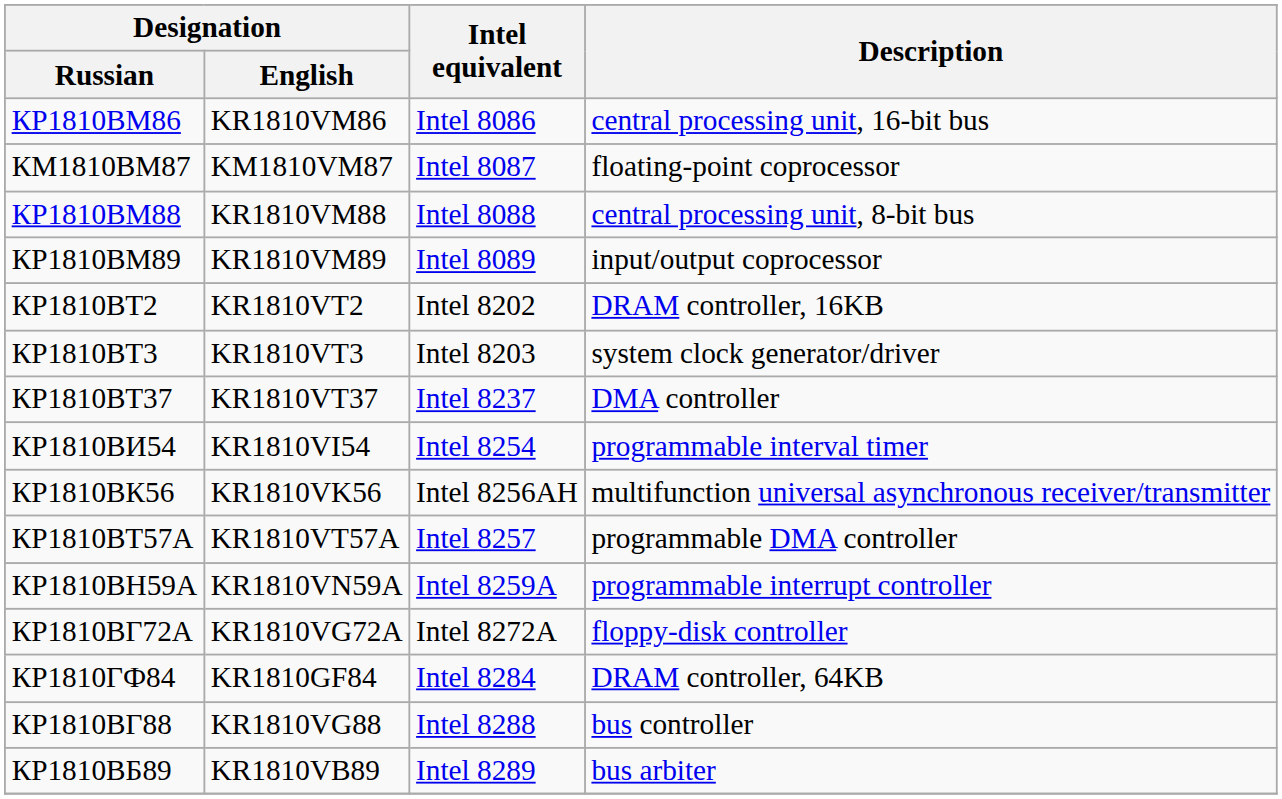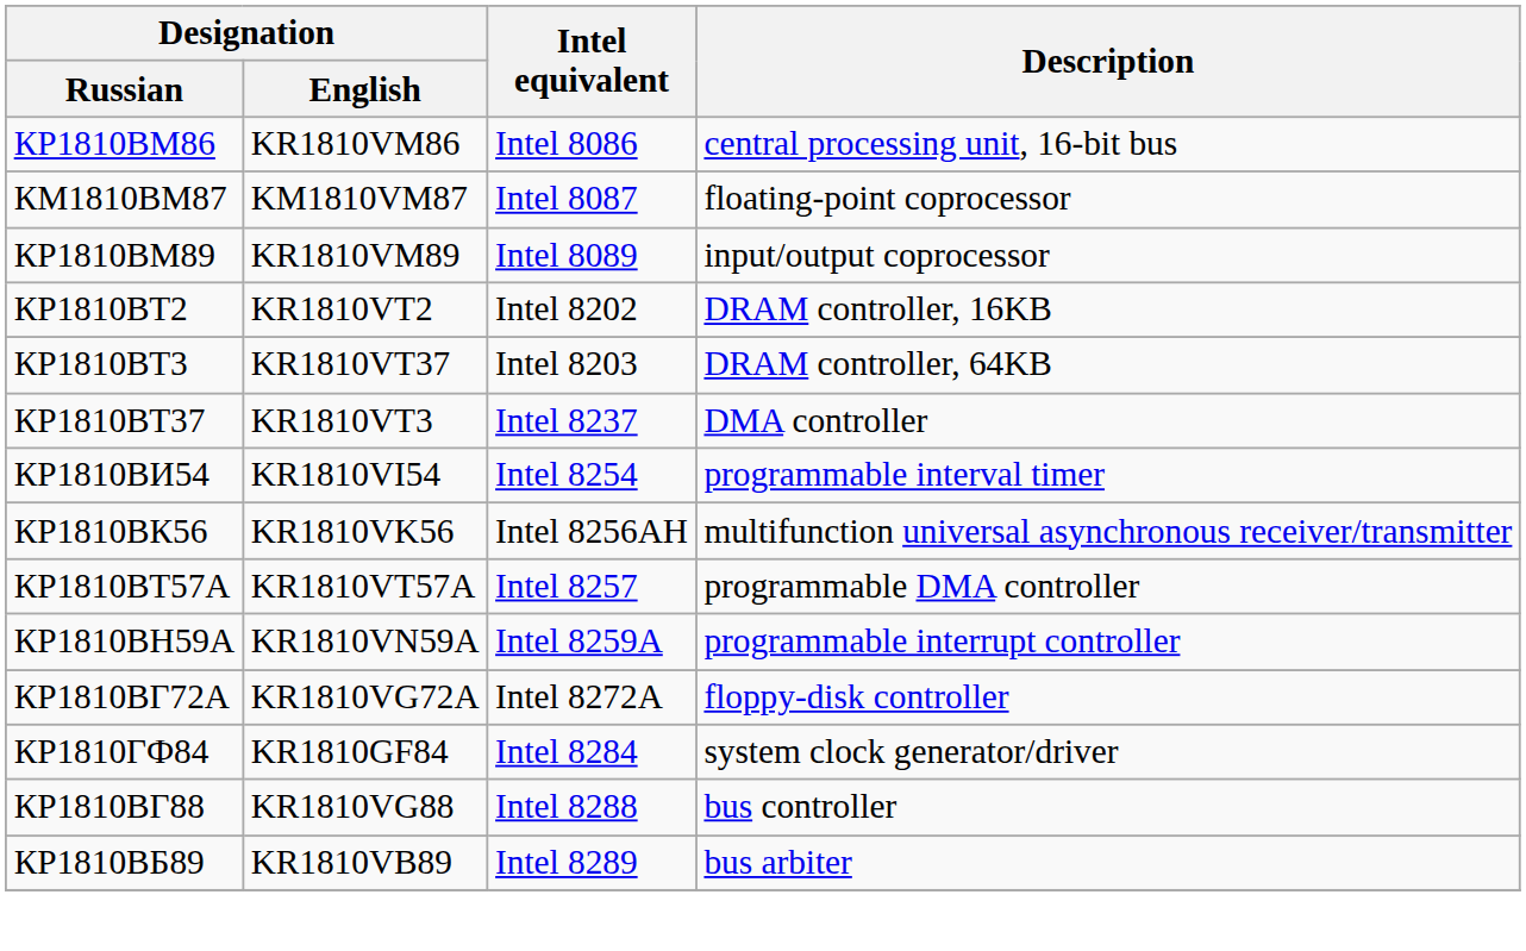- row: КР1810ВМ88 | KR1810VM88 | Intel 8088 | central processing unit, 8-bit bus
КР1810ВТ3 | Designation / English: KR1810VT3 -> KR1810VT37
КР1810ВТ3 | Description: system clock generator/driver -> DRAM controller, 64KB
КР1810ВТ37 | Designation / English: KR1810VT37 -> KR1810VT3
КР1810ГФ84 | Description: DRAM controller, 64KB -> system clock generator/driver
